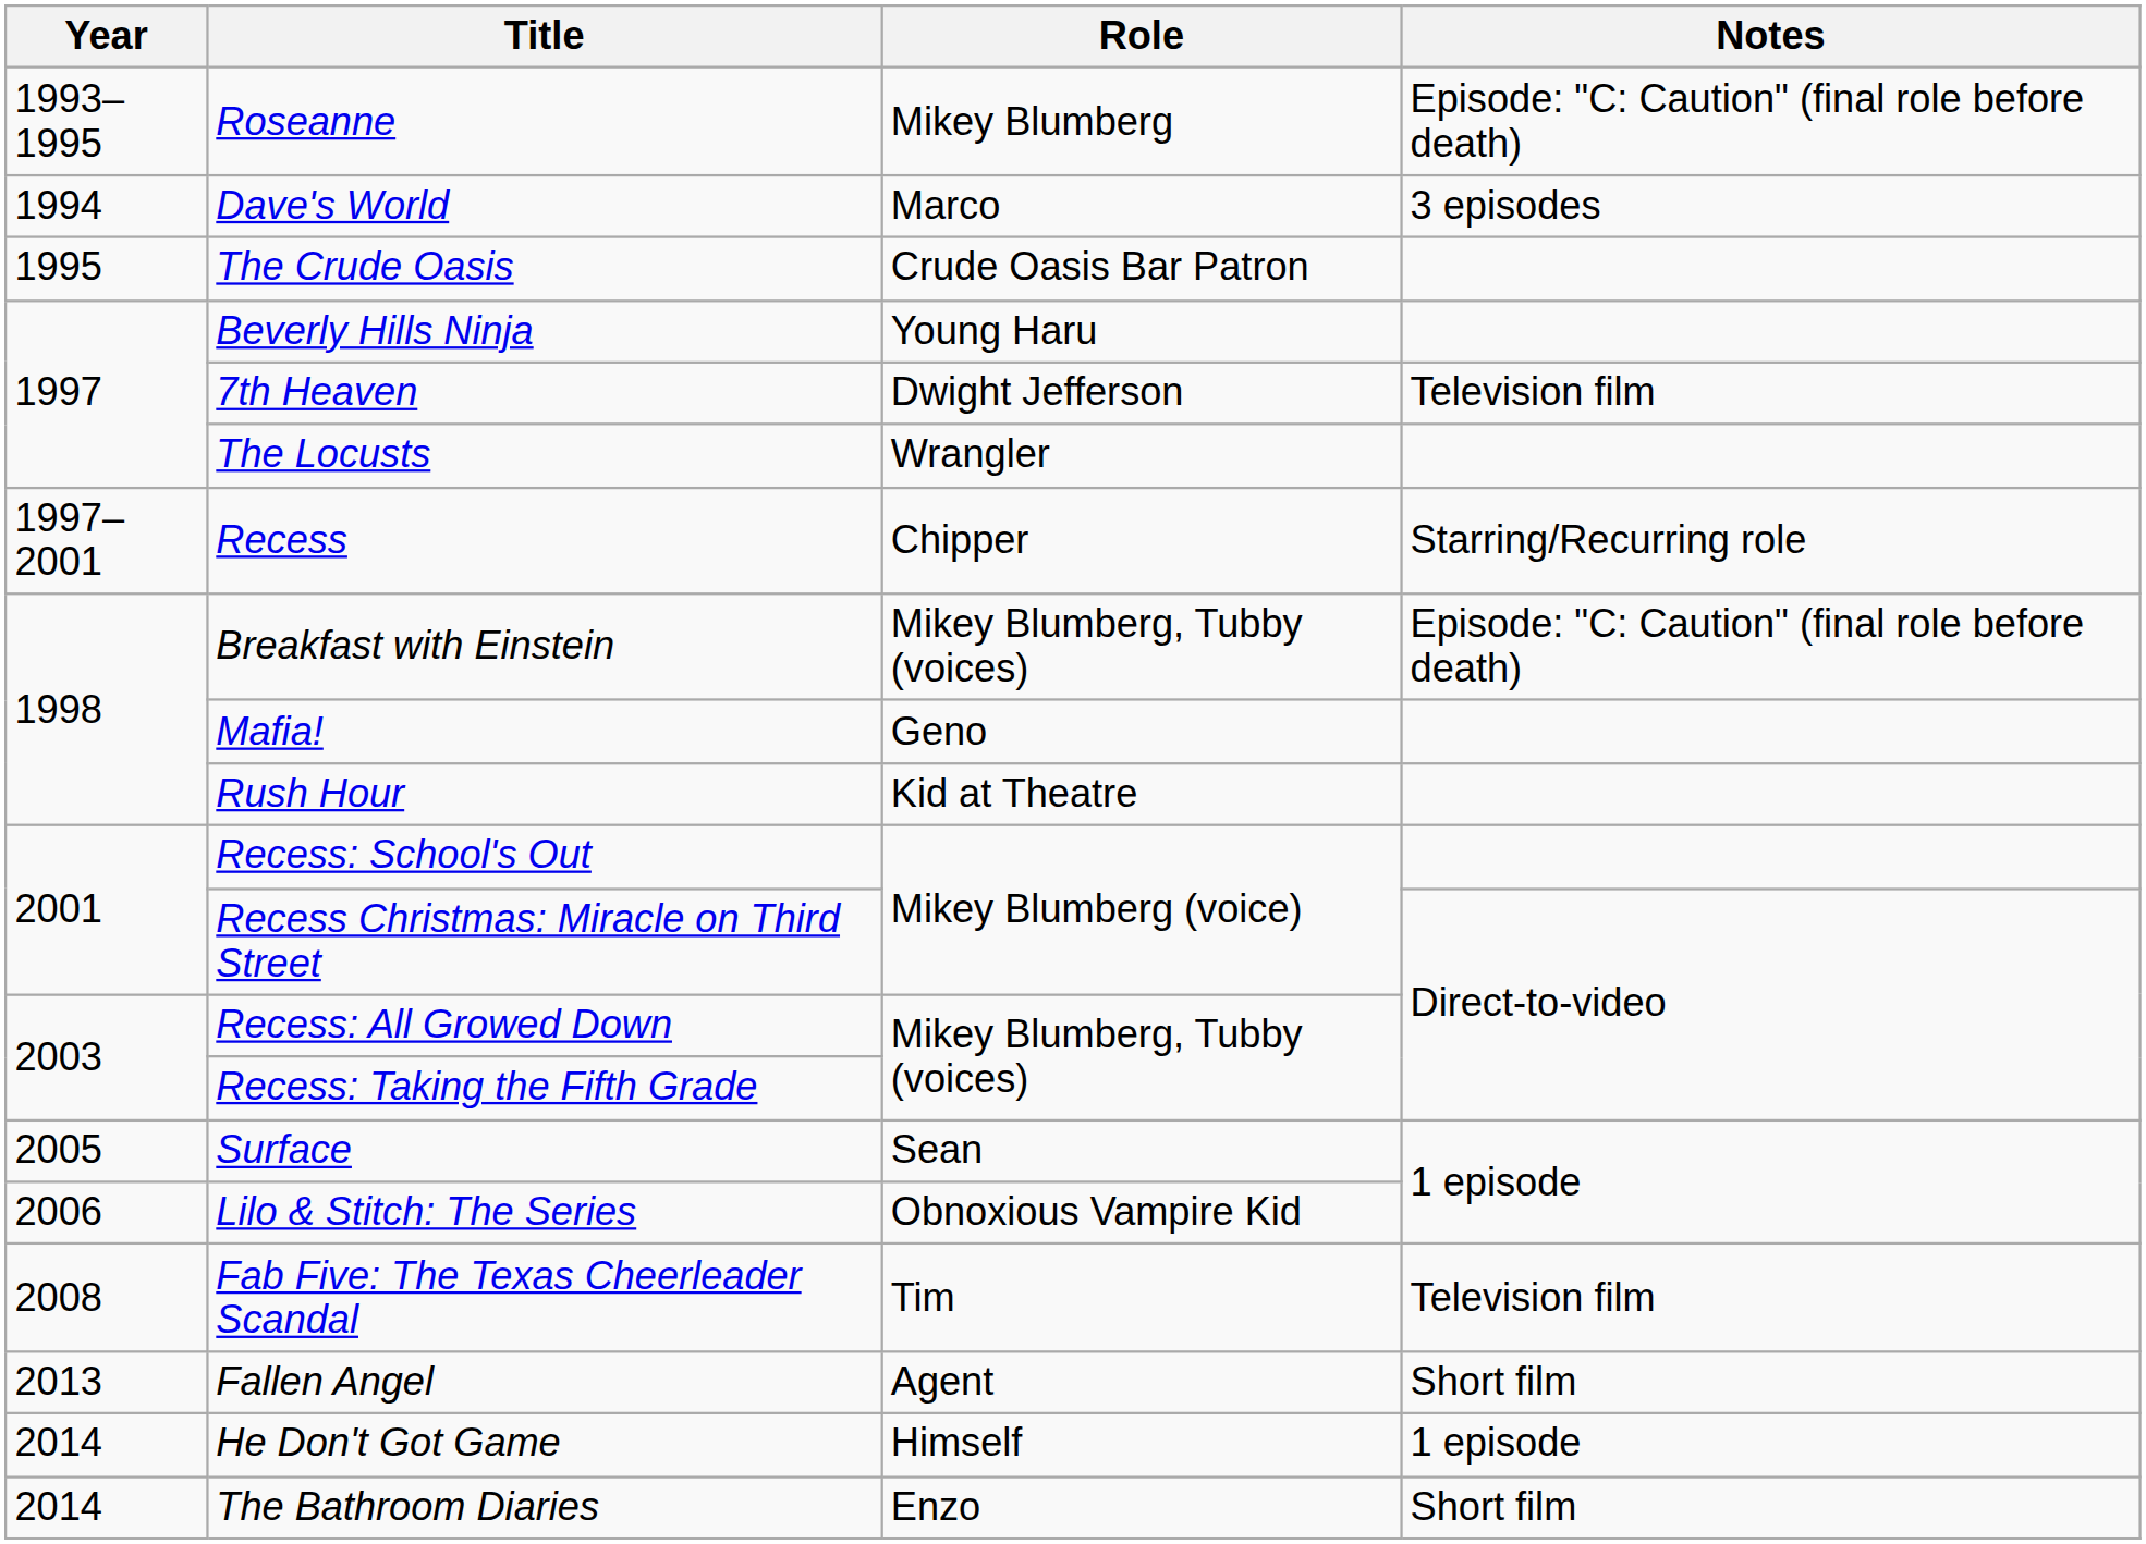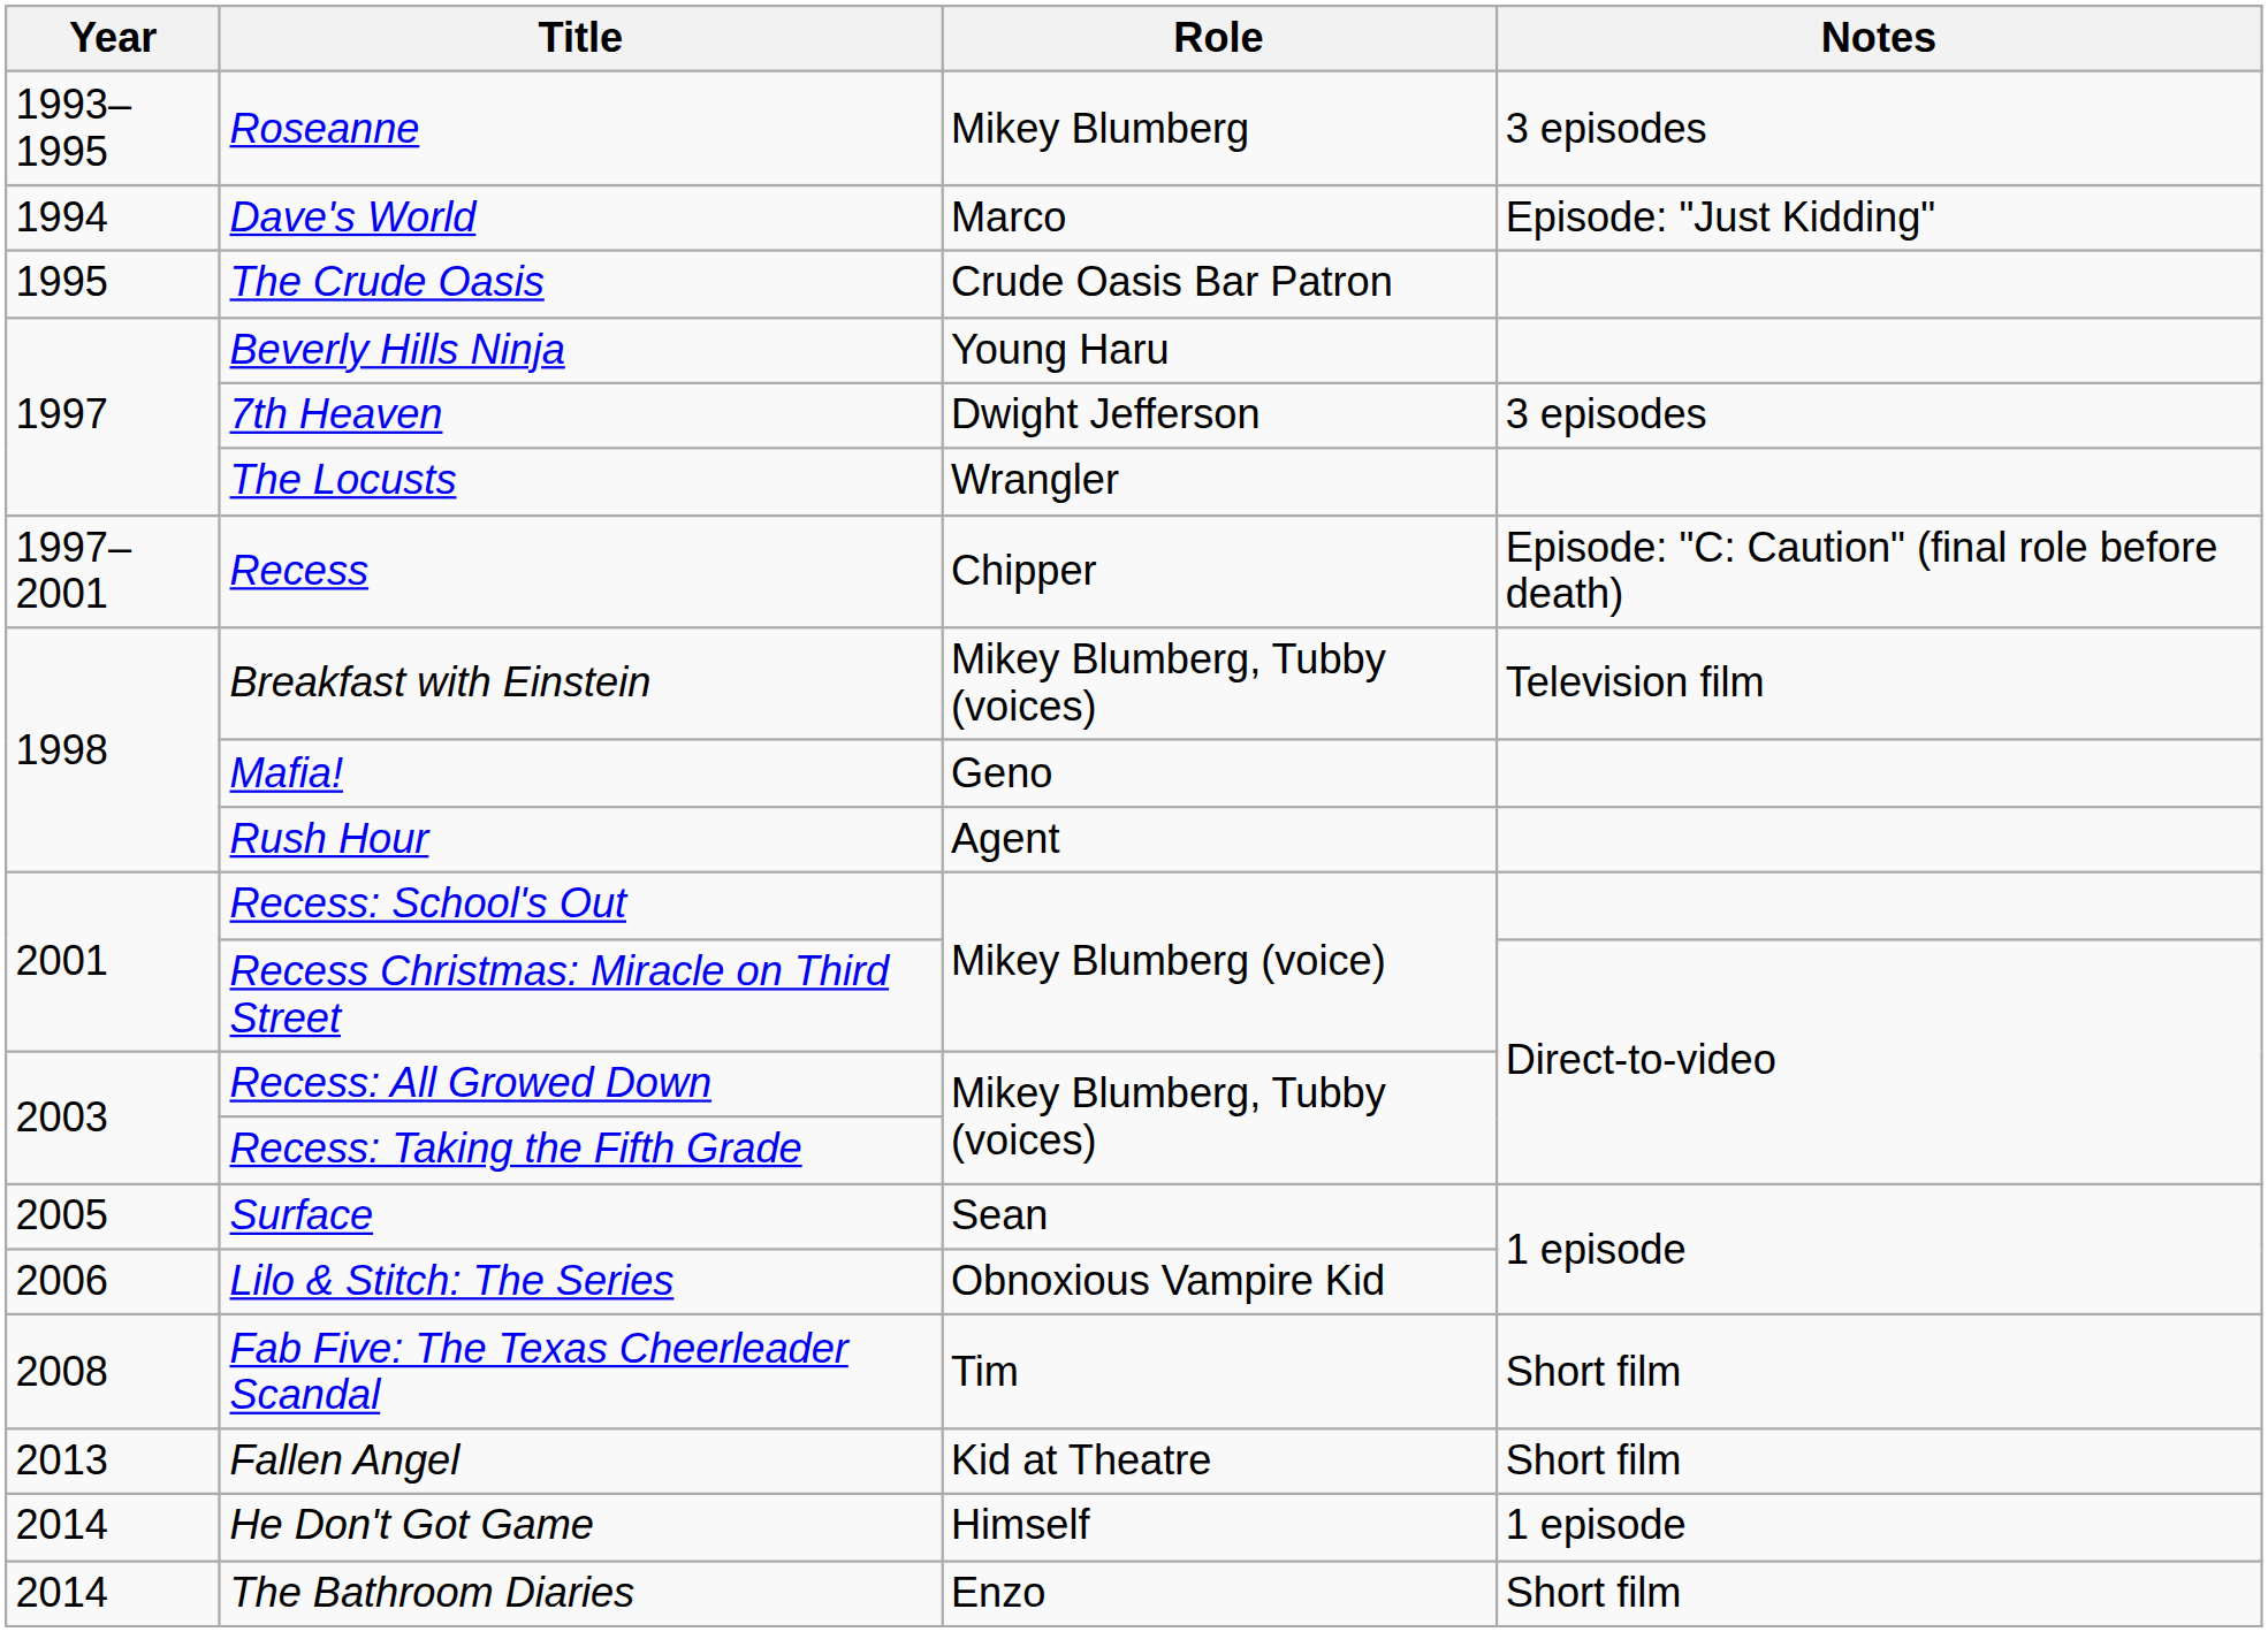Roseanne | Notes: Episode: "C: Caution" (final role before death) -> 3 episodes
Dave's World | Notes: 3 episodes -> Episode: "Just Kidding"
7th Heaven | Notes: Television film -> 3 episodes
Recess | Notes: Starring/Recurring role -> Episode: "C: Caution" (final role before death)
Breakfast with Einstein | Notes: Episode: "C: Caution" (final role before death) -> Television film
Rush Hour | Role: Kid at Theatre -> Agent
Fab Five: The Texas Cheerleader Scandal | Notes: Television film -> Short film
Fallen Angel | Role: Agent -> Kid at Theatre
